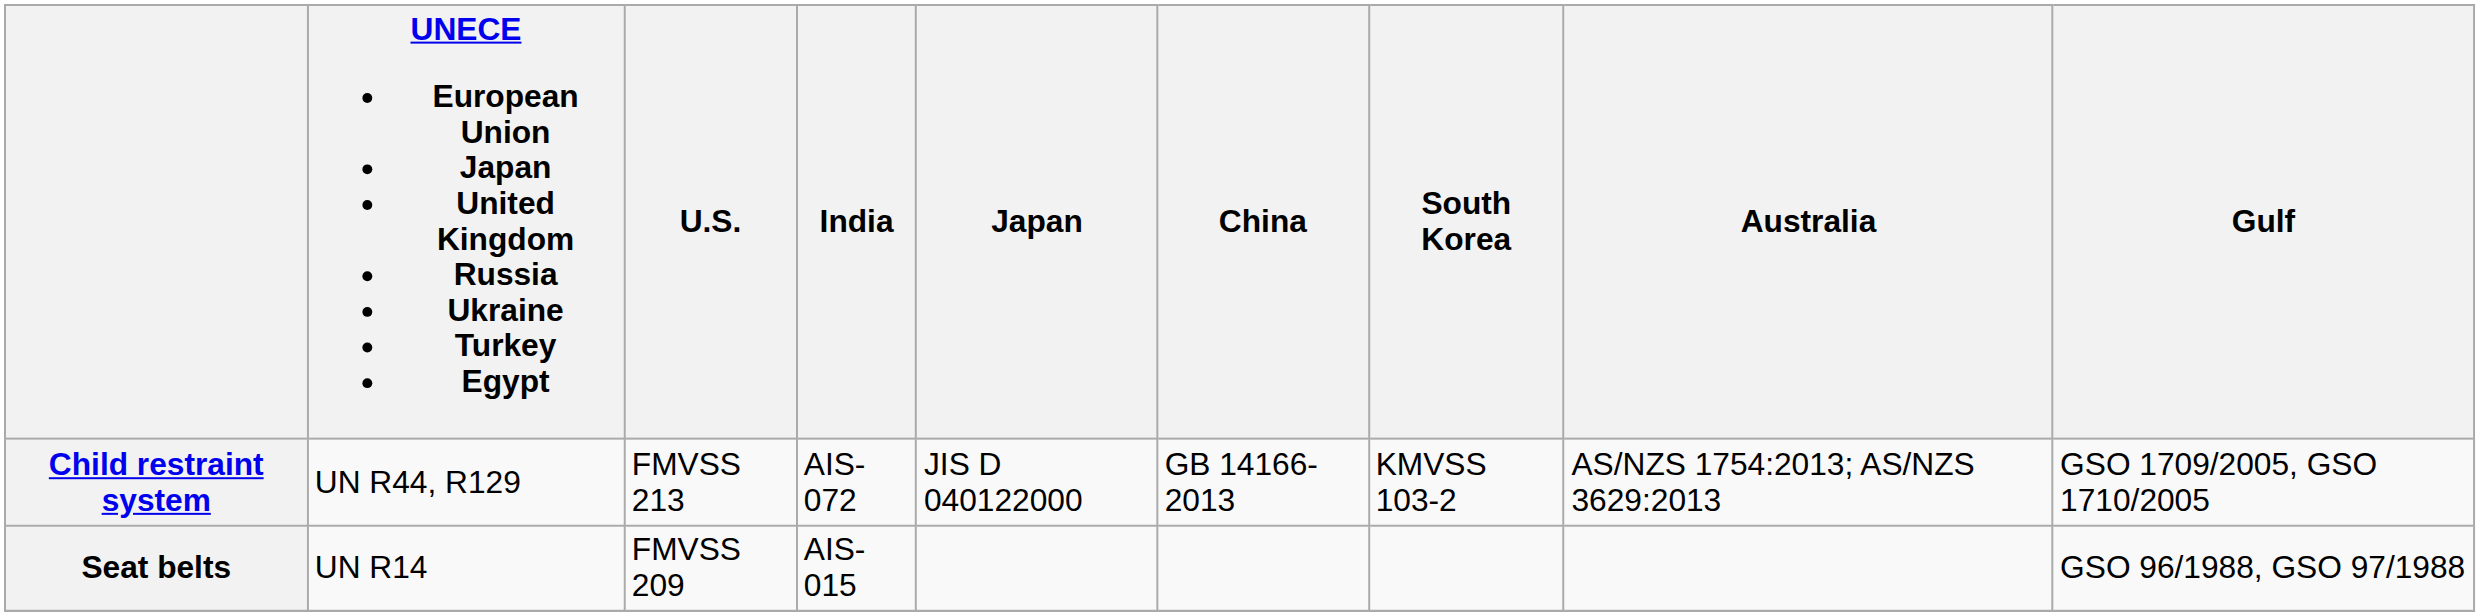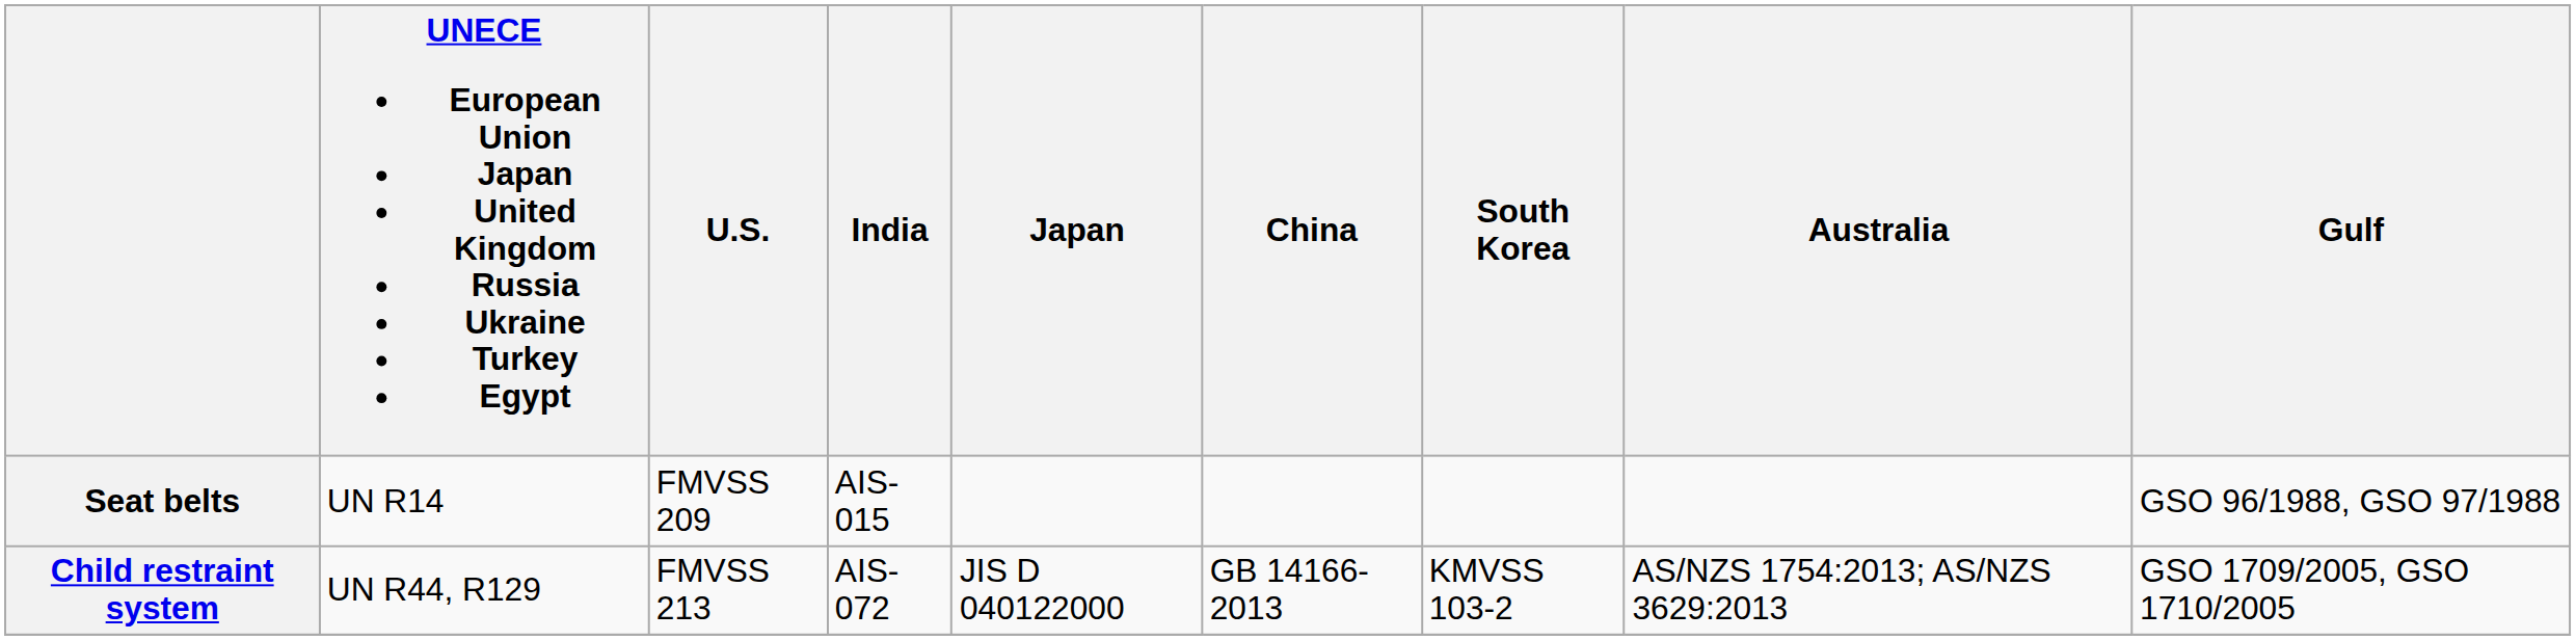rows swapped: Seat belts <-> Child restraint system
